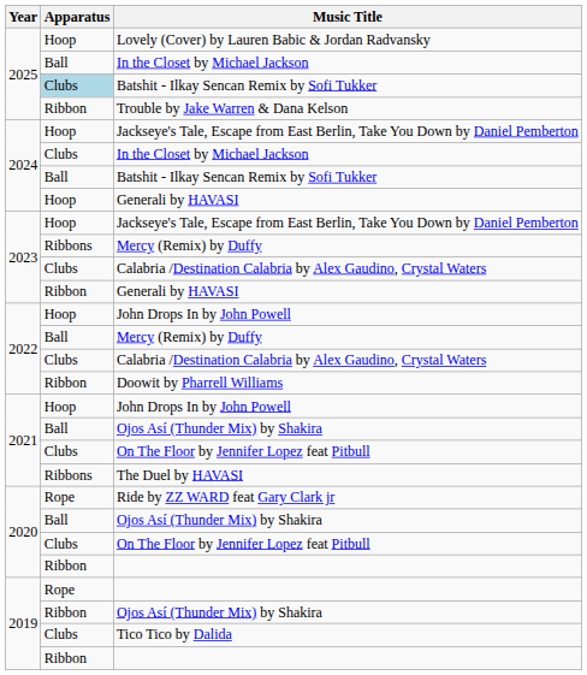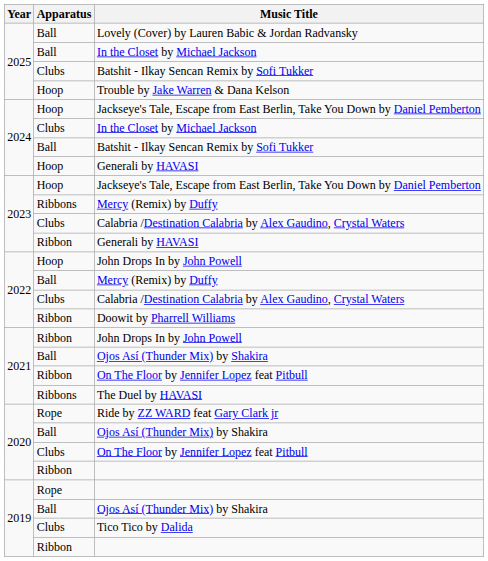Lovely (Cover) by Lauren Babic & Jordan Radvansky | Apparatus: Hoop -> Ball
2025 / Batshit - Ilkay Sencan Remix by Sofi Tukker | Apparatus: lightblue background -> no background
Trouble by Jake Warren & Dana Kelson | Apparatus: Ribbon -> Hoop
2021 / John Drops In by John Powell | Apparatus: Hoop -> Ribbon
2021 / On The Floor by Jennifer Lopez feat Pitbull | Apparatus: Clubs -> Ribbon
2019 / Ojos Así (Thunder Mix) by Shakira | Apparatus: Ribbon -> Ball
